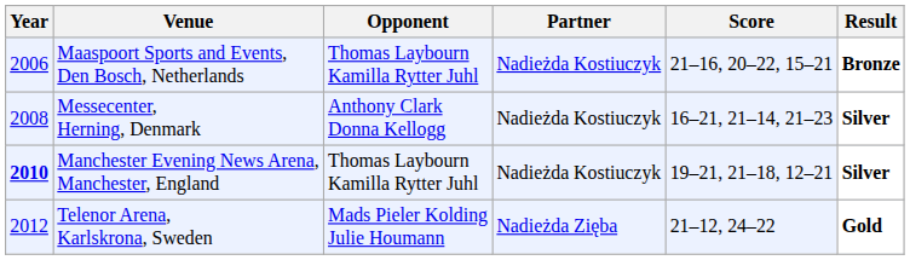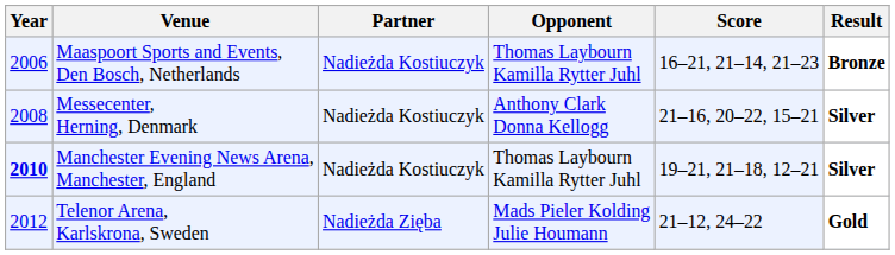columns swapped: Partner <-> Opponent
Maaspoort Sports and Events, Den Bosch, Netherlands | Score: 21–16, 20–22, 15–21 -> 16–21, 21–14, 21–23
Messecenter, Herning, Denmark | Score: 16–21, 21–14, 21–23 -> 21–16, 20–22, 15–21
